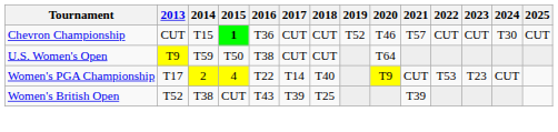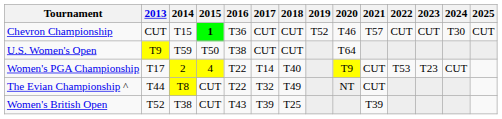+ row: The Evian Championship ^ | T44 | T8 | CUT | T22 | T32 | T49 | NT | CUT
